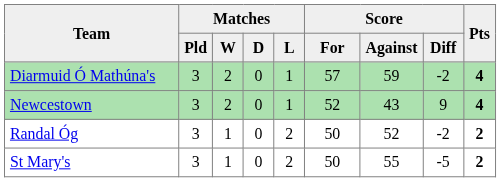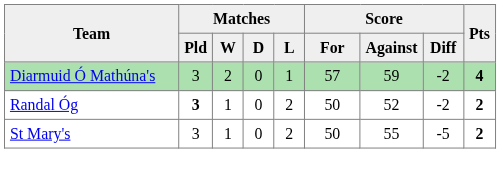- row: Newcestown | 3 | 2 | 0 | 1 | 52 | 43 | 9 | 4
Randal Óg | Matches / Pld: normal -> bold
